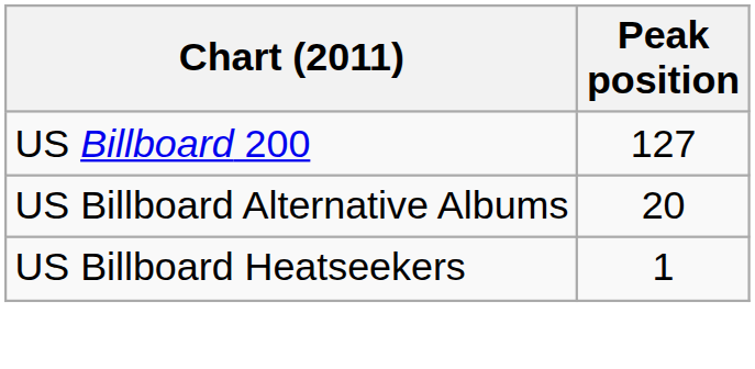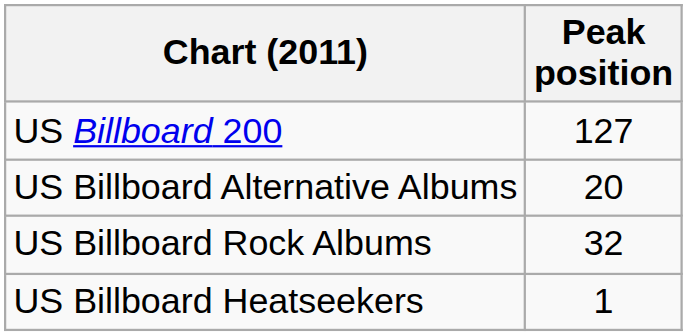+ row: US Billboard Rock Albums | 32
